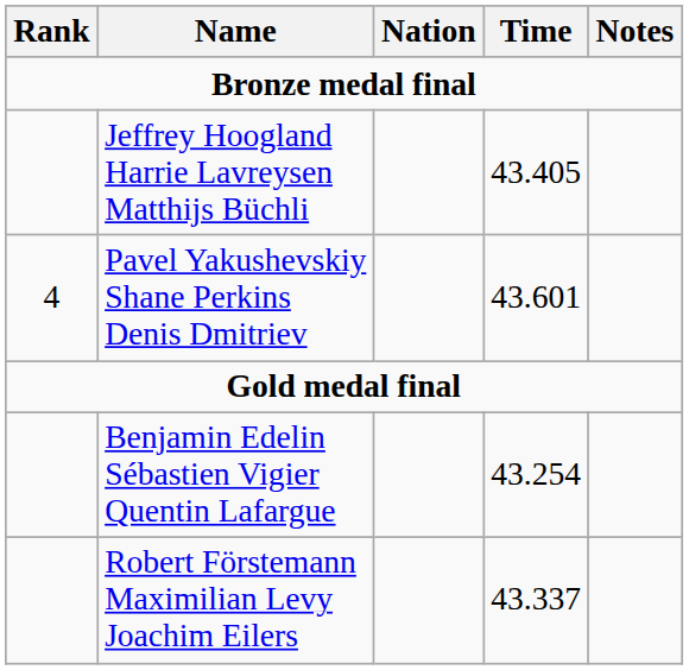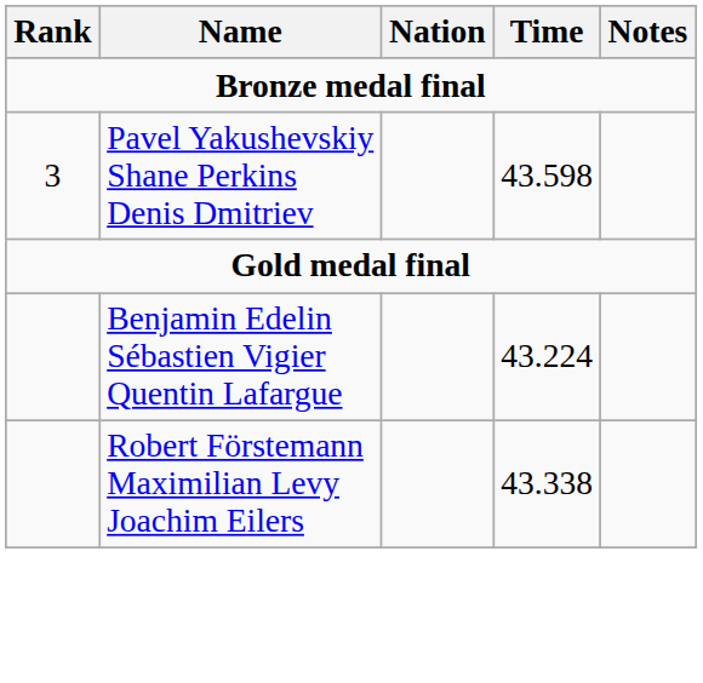- row: Jeffrey Hoogland Harrie Lavreysen Matthijs Büchli | 43.405
Pavel Yakushevskiy Shane Perkins Denis Dmitriev | Rank: 4 -> 3
Pavel Yakushevskiy Shane Perkins Denis Dmitriev | Time: 43.601 -> 43.598
Benjamin Edelin Sébastien Vigier Quentin Lafargue | Time: 43.254 -> 43.224
Robert Förstemann Maximilian Levy Joachim Eilers | Time: 43.337 -> 43.338
